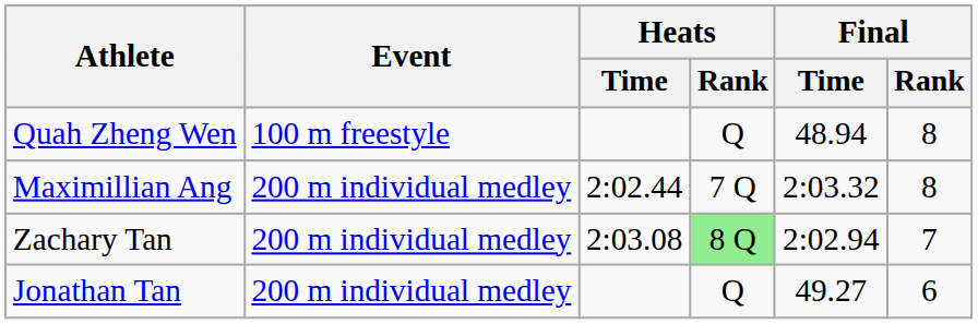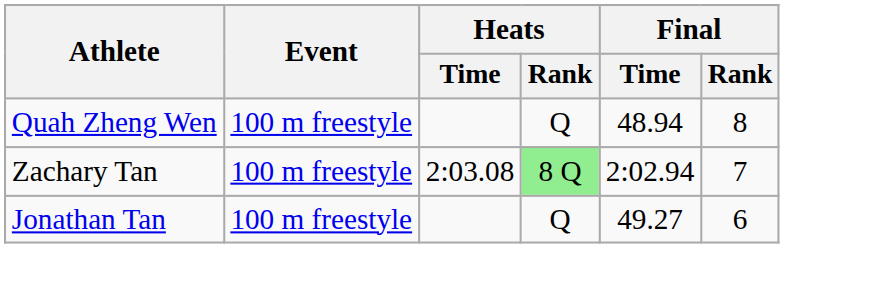- row: Maximillian Ang | 200 m individual medley | 2:02.44 | 7 Q | 2:03.32 | 8
Zachary Tan | Event: 200 m individual medley -> 100 m freestyle
Jonathan Tan | Event: 200 m individual medley -> 100 m freestyle
